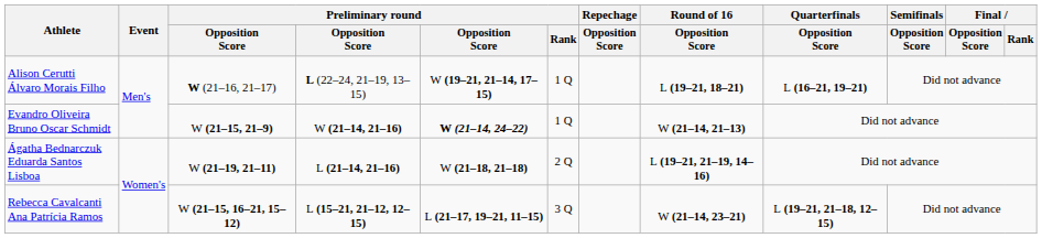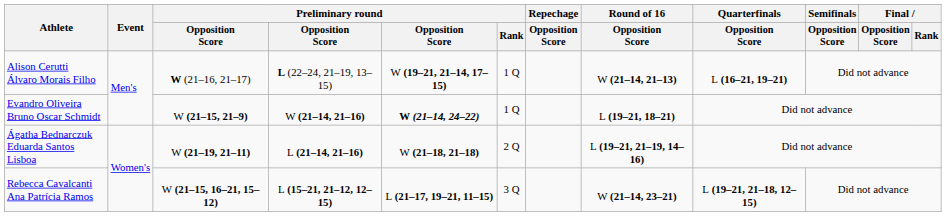Alison Cerutti Álvaro Morais Filho | Round of 16 / Opposition Score: L (19–21, 18–21) -> W (21–14, 21–13)
Evandro Oliveira Bruno Oscar Schmidt | Round of 16 / Opposition Score: W (21–14, 21–13) -> L (19–21, 18–21)
